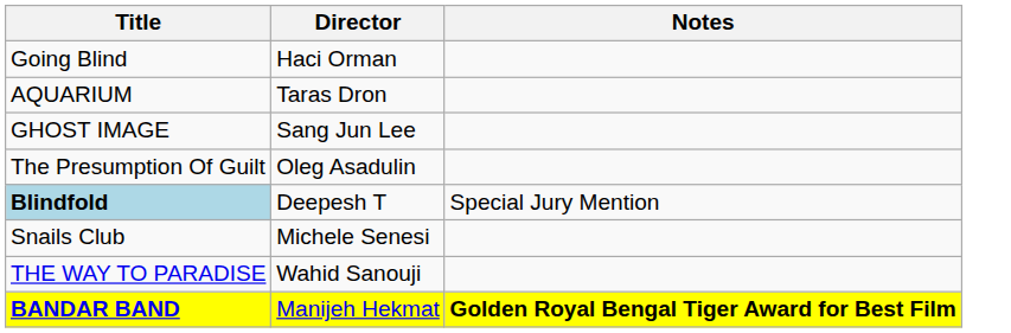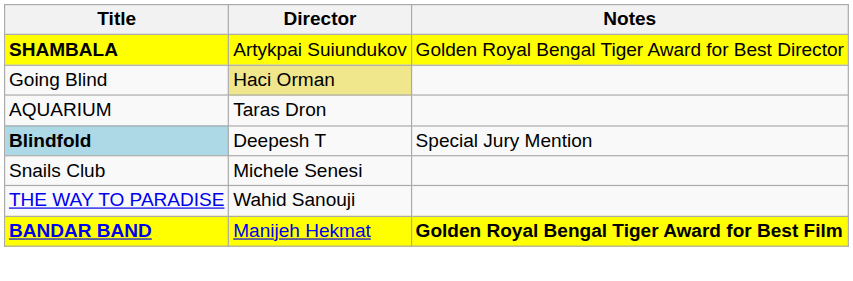+ row: SHAMBALA | Artykpai Suiundukov | Golden Royal Bengal Tiger Award for Best Director
Going Blind | Director: no background -> khaki background
- row: GHOST IMAGE | Sang Jun Lee
- row: The Presumption Of Guilt | Oleg Asadulin
